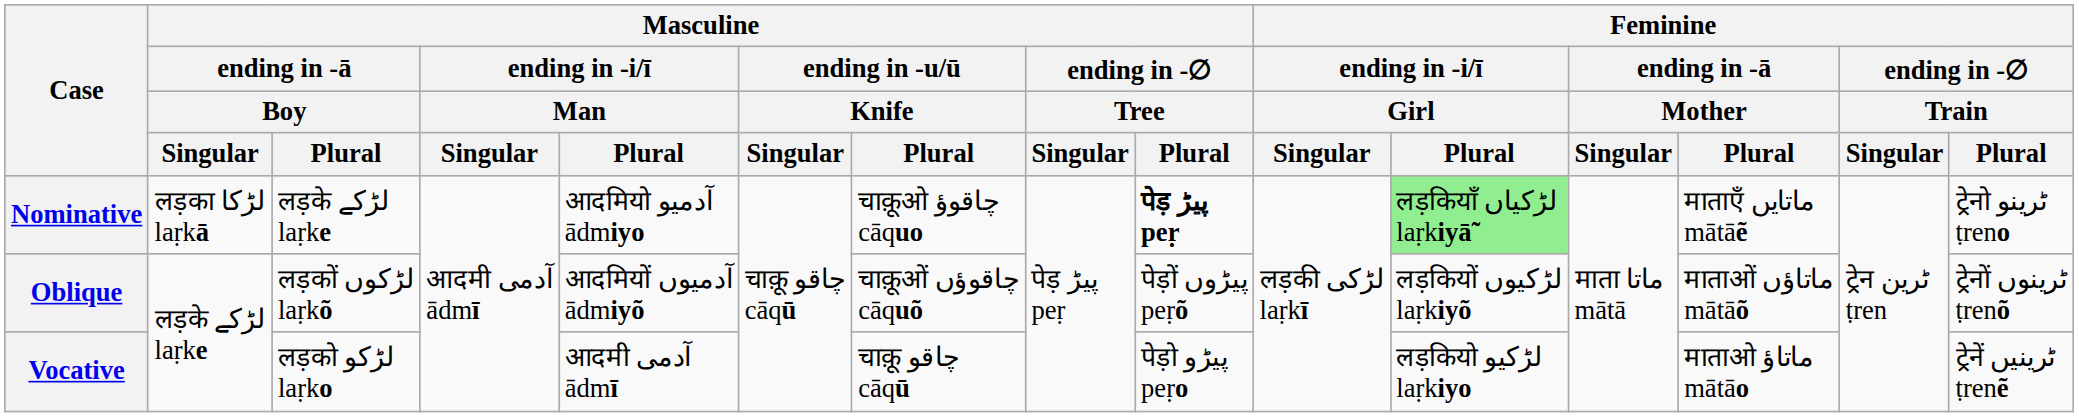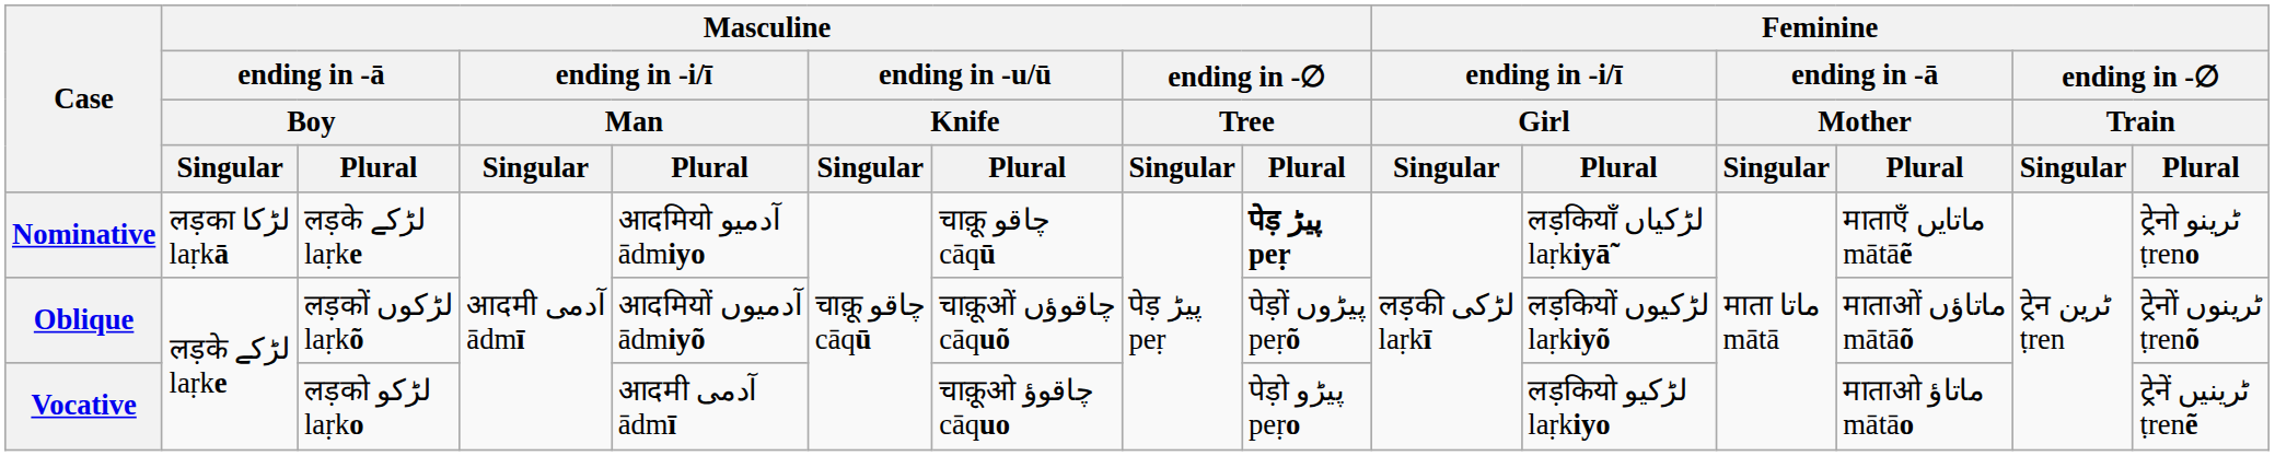Nominative | Masculine / ending in -u/ū / Knife / Plural: चाक़ूओ چاقوؤ cāquo -> चाक़ू چاقو cāqū
Nominative | Feminine / ending in -i/ī / Girl / Plural: lightgreen background -> no background
Vocative | Masculine / ending in -u/ū / Knife / Plural: चाक़ू چاقو cāqū -> चाक़ूओ چاقوؤ cāquo
